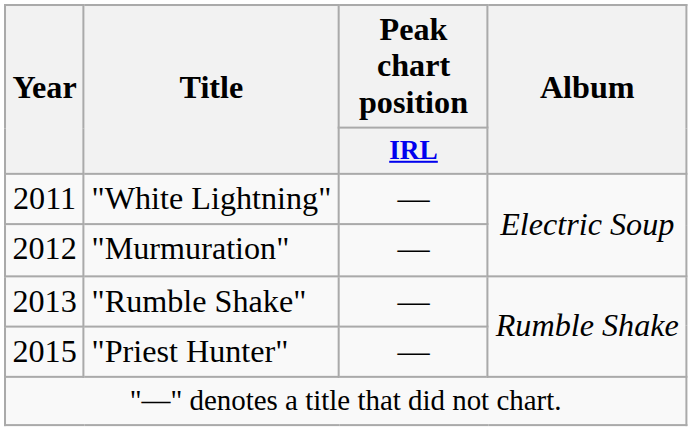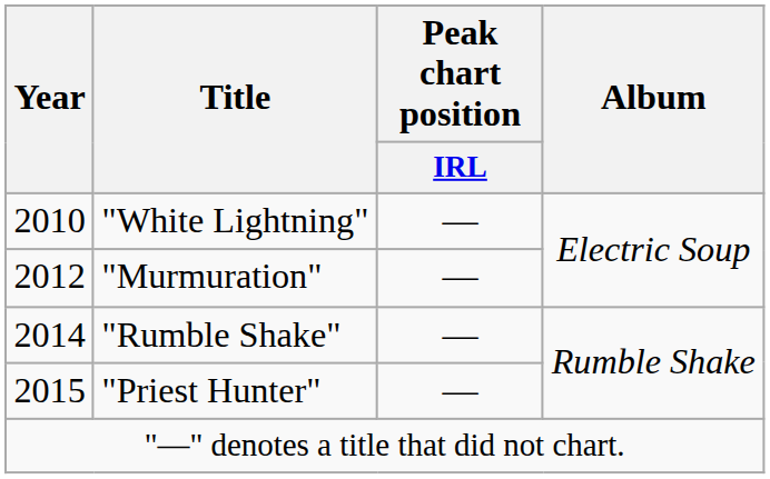"White Lightning" | Year: 2011 -> 2010
"Rumble Shake" | Year: 2013 -> 2014
